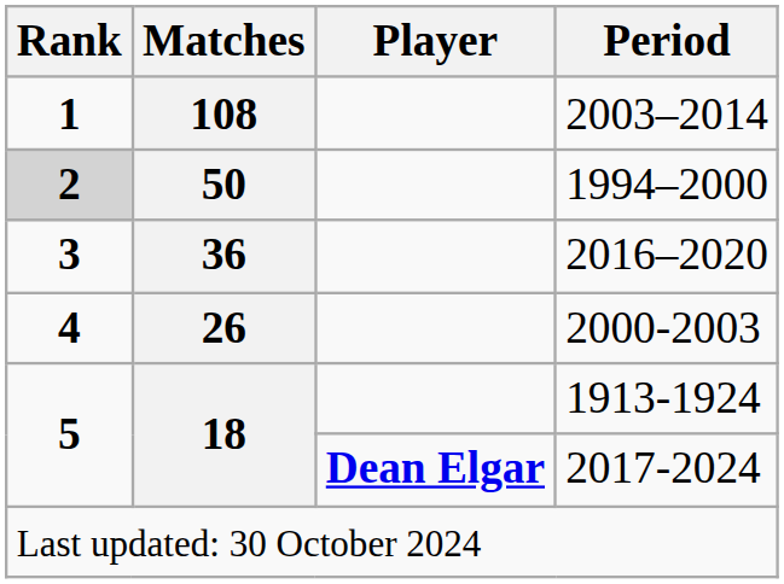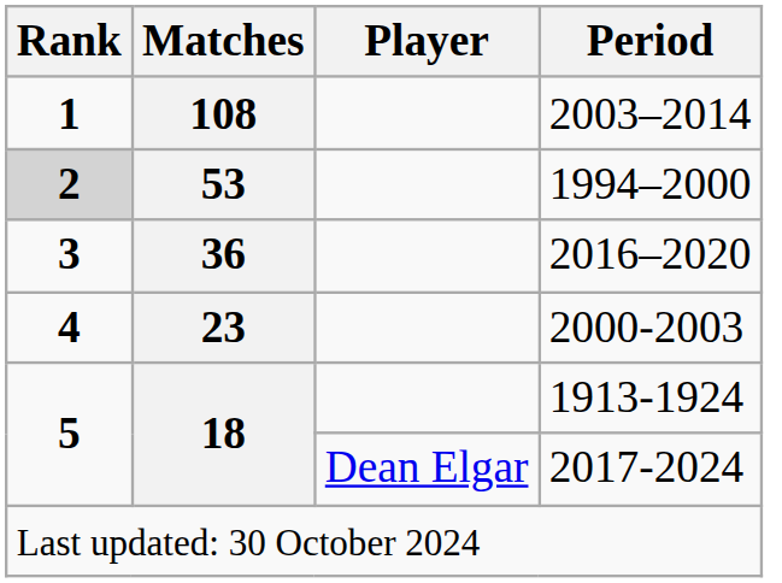1994–2000 | Matches: 50 -> 53
2000-2003 | Matches: 26 -> 23
2017-2024 | Player: bold -> normal
